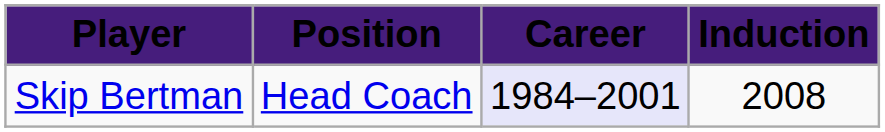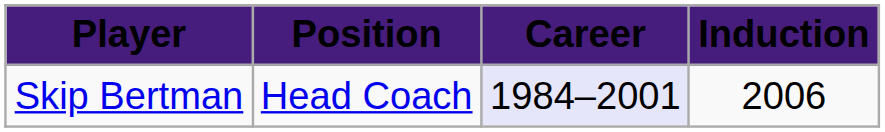Skip Bertman | Induction: 2008 -> 2006
